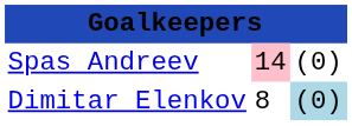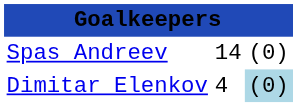Spas Andreev | column 2: pink background -> no background
Dimitar Elenkov | column 2: 8 -> 4
